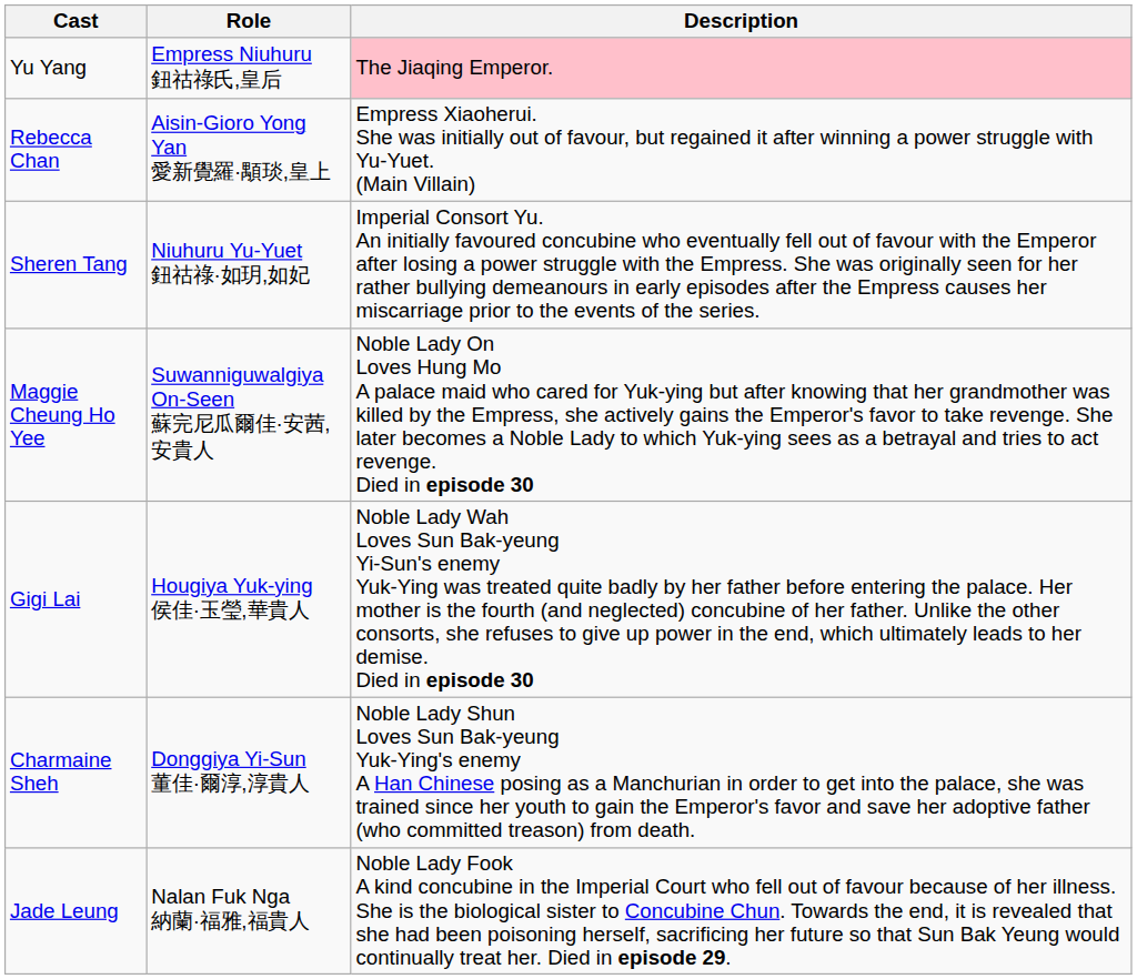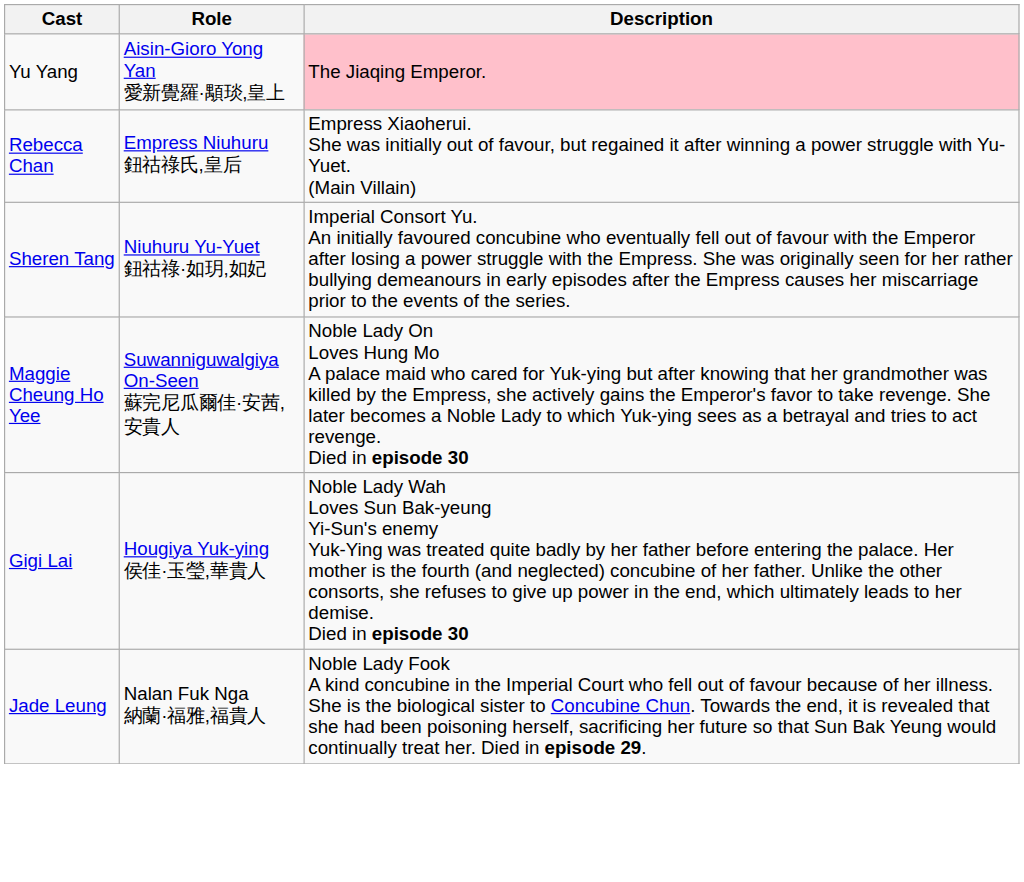Yu Yang | Role: Empress Niuhuru 鈕祜祿氏,皇后 -> Aisin-Gioro Yong Yan 愛新覺羅·顒琰,皇上
Rebecca Chan | Role: Aisin-Gioro Yong Yan 愛新覺羅·顒琰,皇上 -> Empress Niuhuru 鈕祜祿氏,皇后
- row: Charmaine Sheh | Donggiya Yi-Sun 董佳·爾淳,淳貴人 | Noble Lady Shun Loves Sun Bak-yeung Yuk-Ying's enemy A Han Chinese posing as a Manchurian in order to get into the palace, she was trained since her youth to gain the Emperor's favor and save her adoptive father (who committed treason) from death.
